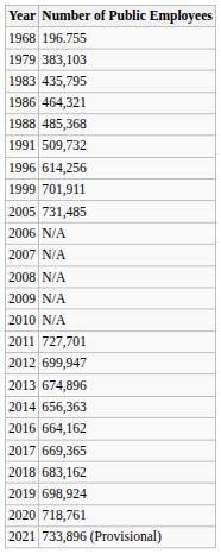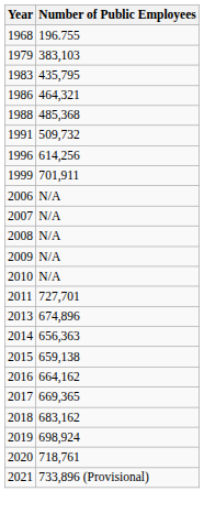- row: 2005 | 731,485
- row: 2012 | 699,947
+ row: 2015 | 659,138
